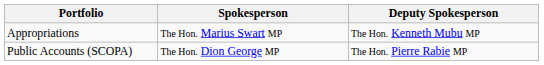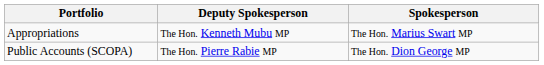columns swapped: Spokesperson <-> Deputy Spokesperson
